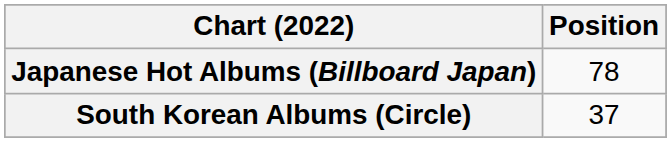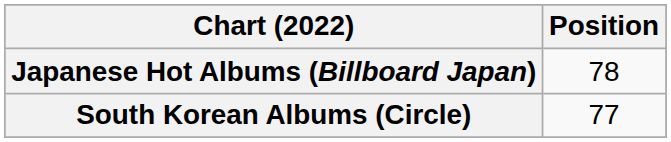South Korean Albums (Circle) | Position: 37 -> 77
